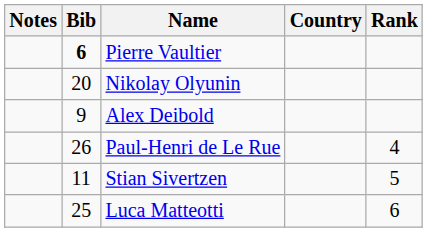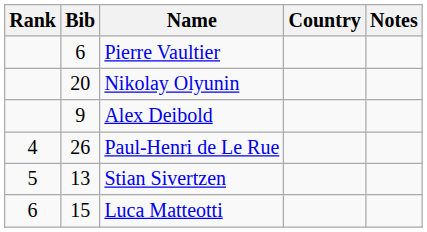columns swapped: Rank <-> Notes
Pierre Vaultier | Bib: bold -> normal
Stian Sivertzen | Bib: 11 -> 13
Luca Matteotti | Bib: 25 -> 15
